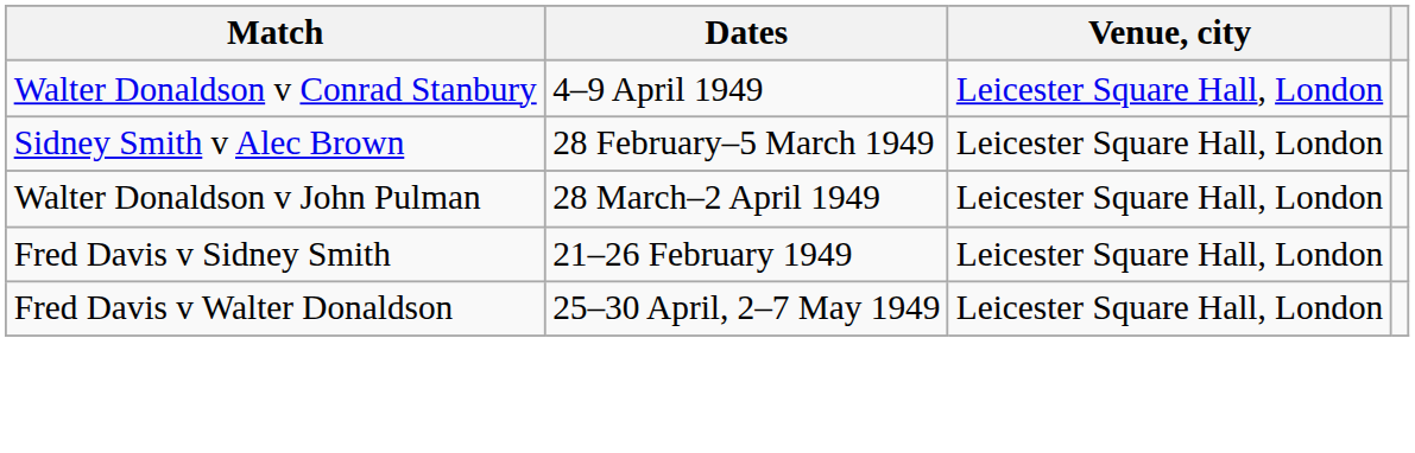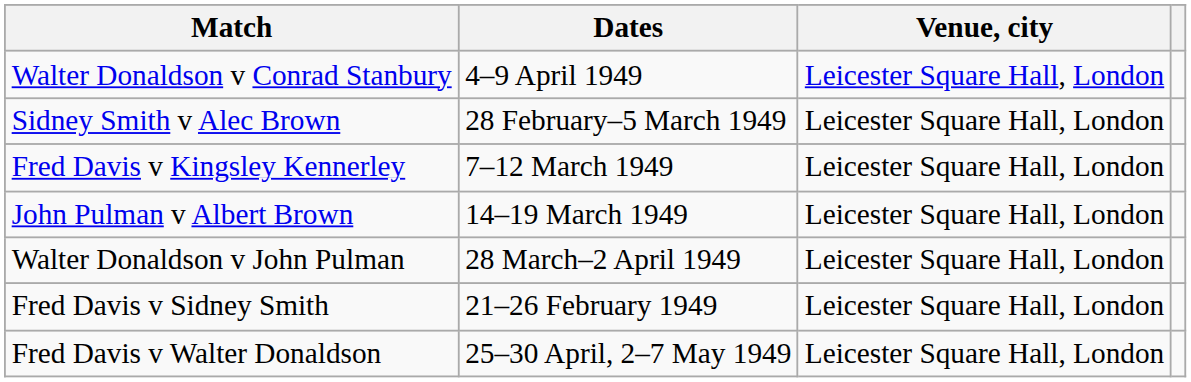+ row: Fred Davis v Kingsley Kennerley | 7–12 March 1949 | Leicester Square Hall, London
+ row: John Pulman v Albert Brown | 14–19 March 1949 | Leicester Square Hall, London
